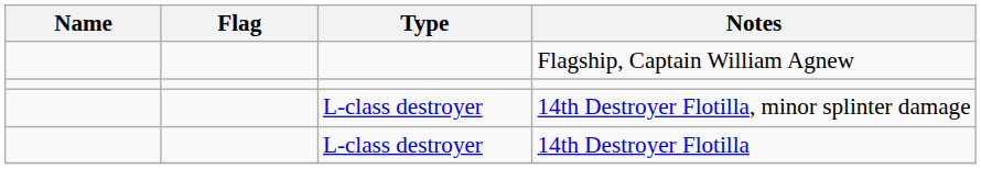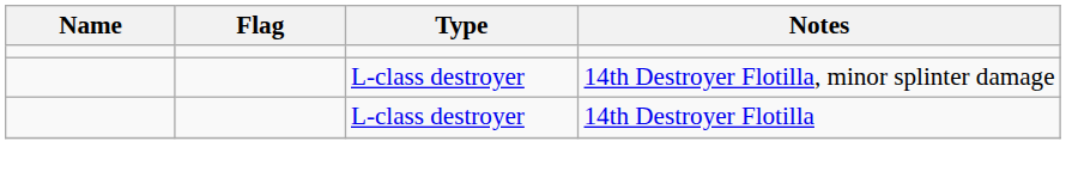- row: Flagship, Captain William Agnew
